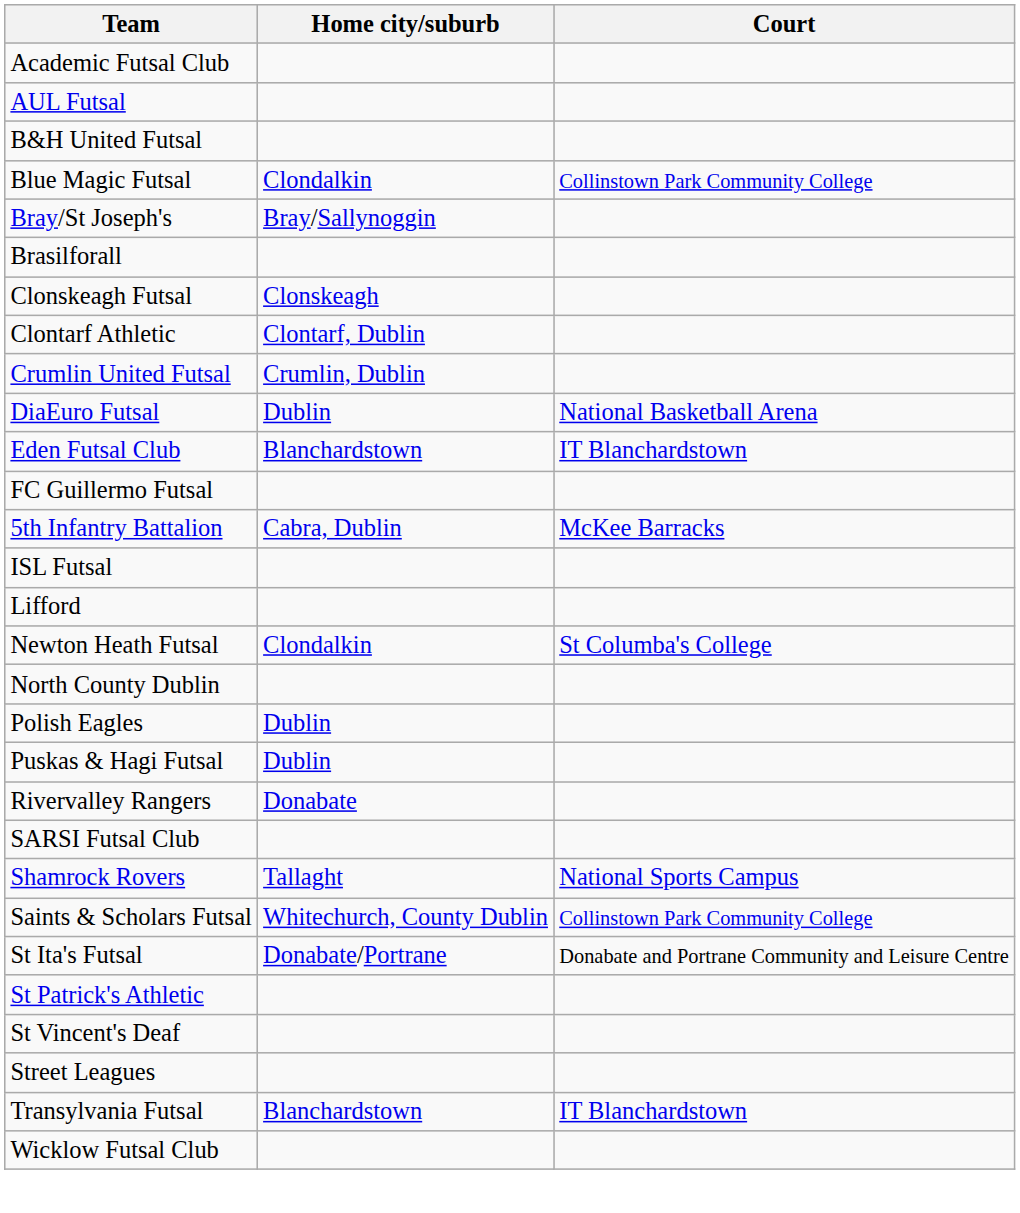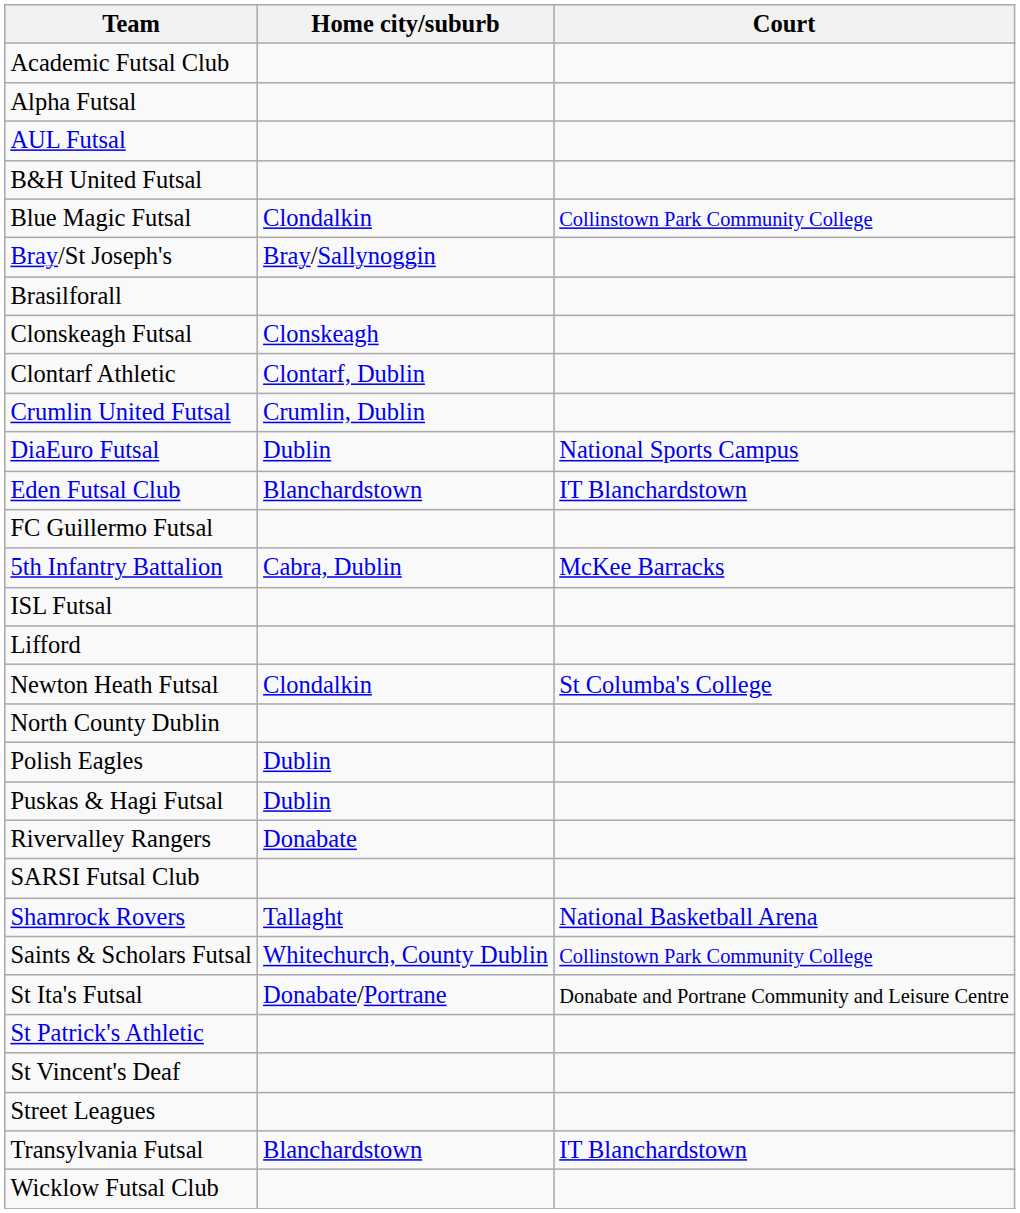+ row: Alpha Futsal
DiaEuro Futsal | Court: National Basketball Arena -> National Sports Campus
Shamrock Rovers | Court: National Sports Campus -> National Basketball Arena
